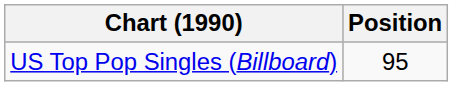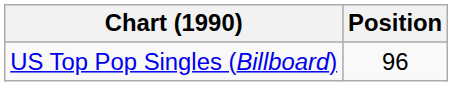US Top Pop Singles (Billboard) | Position: 95 -> 96
